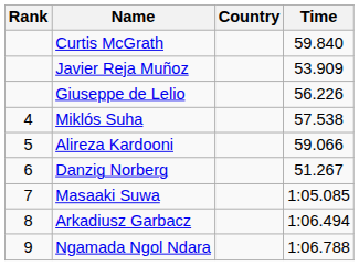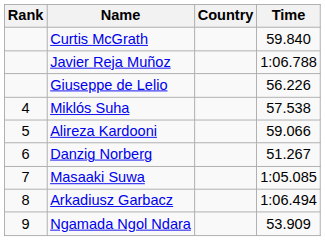Javier Reja Muñoz | Time: 53.909 -> 1:06.788
Ngamada Ngol Ndara | Time: 1:06.788 -> 53.909
